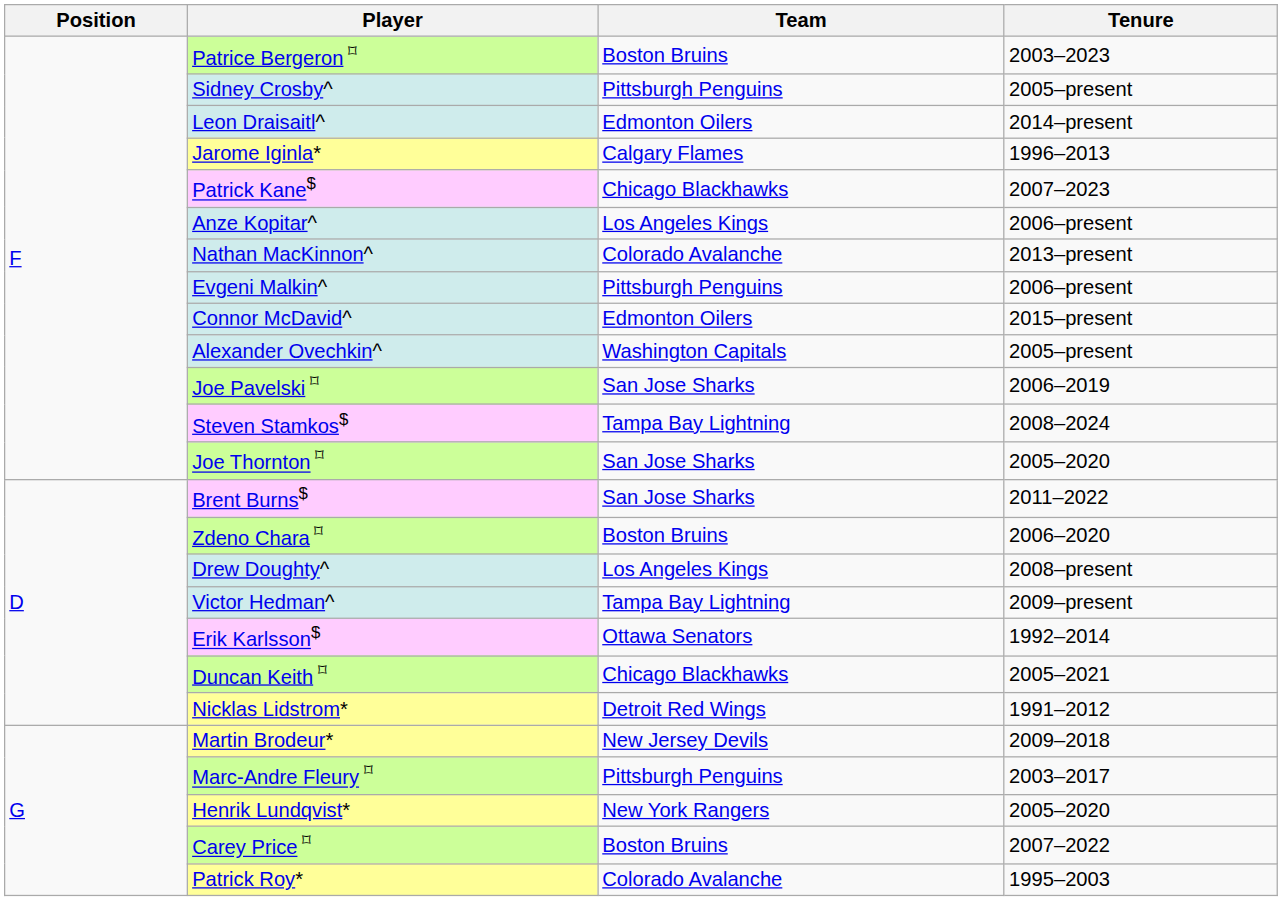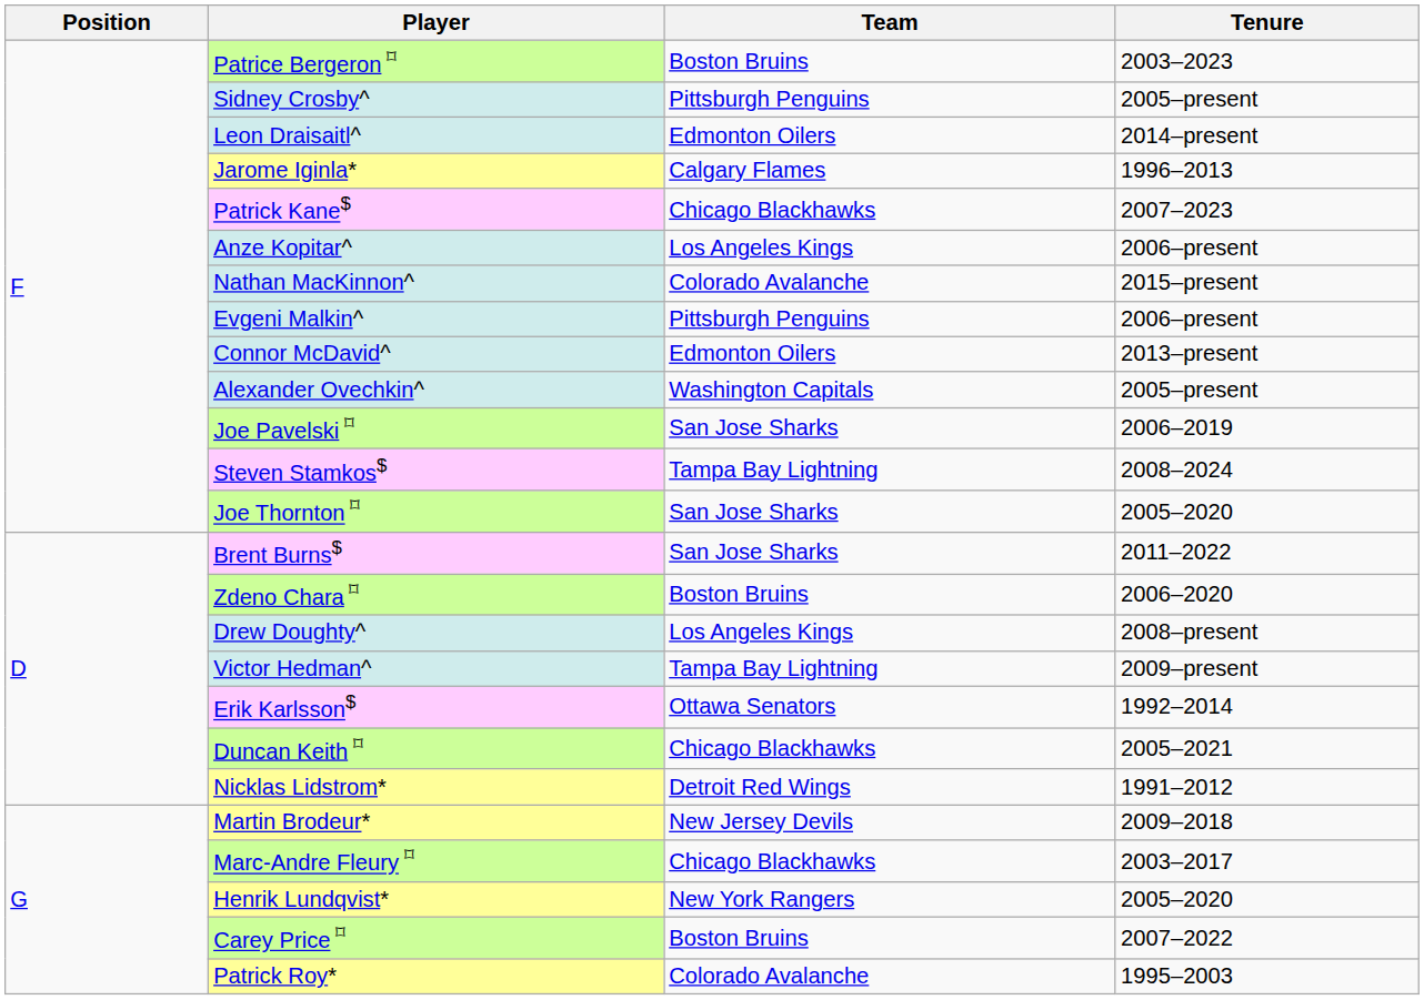Nathan MacKinnon^ | Tenure: 2013–present -> 2015–present
Connor McDavid^ | Tenure: 2015–present -> 2013–present
Marc-Andre Fleury ⌑ | Team: Pittsburgh Penguins -> Chicago Blackhawks
